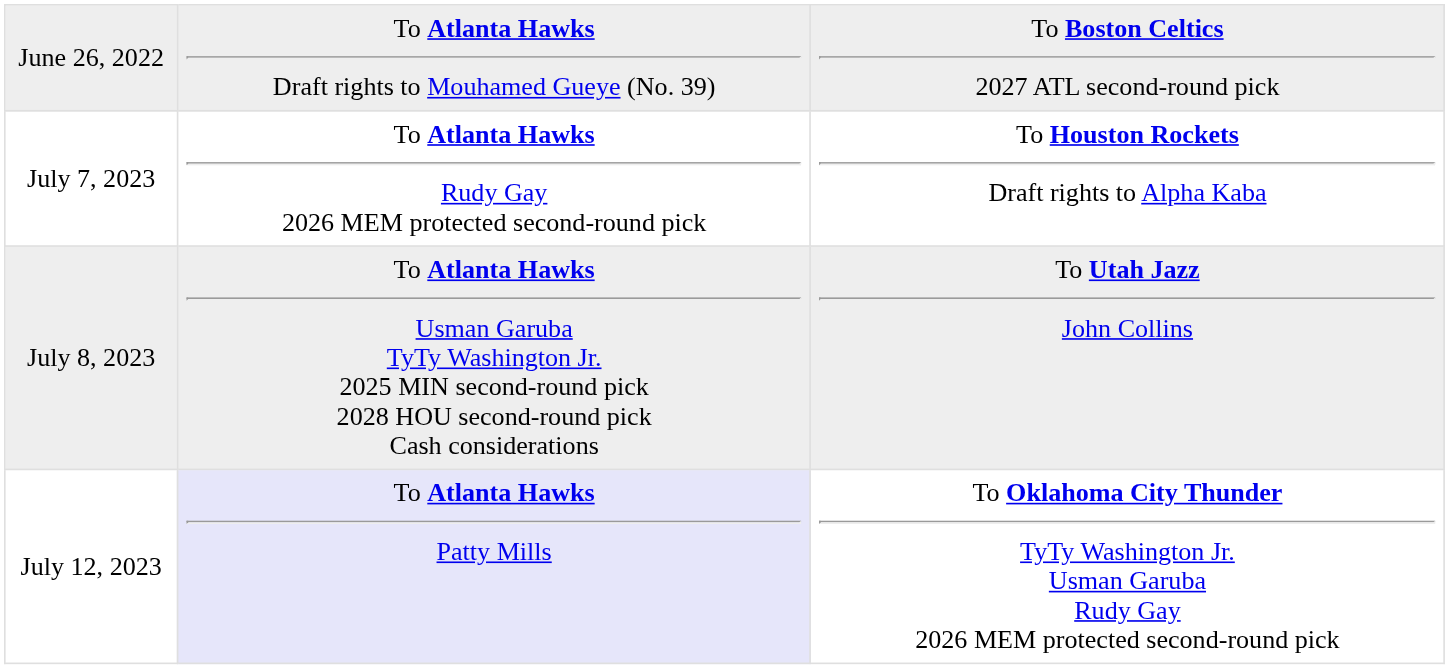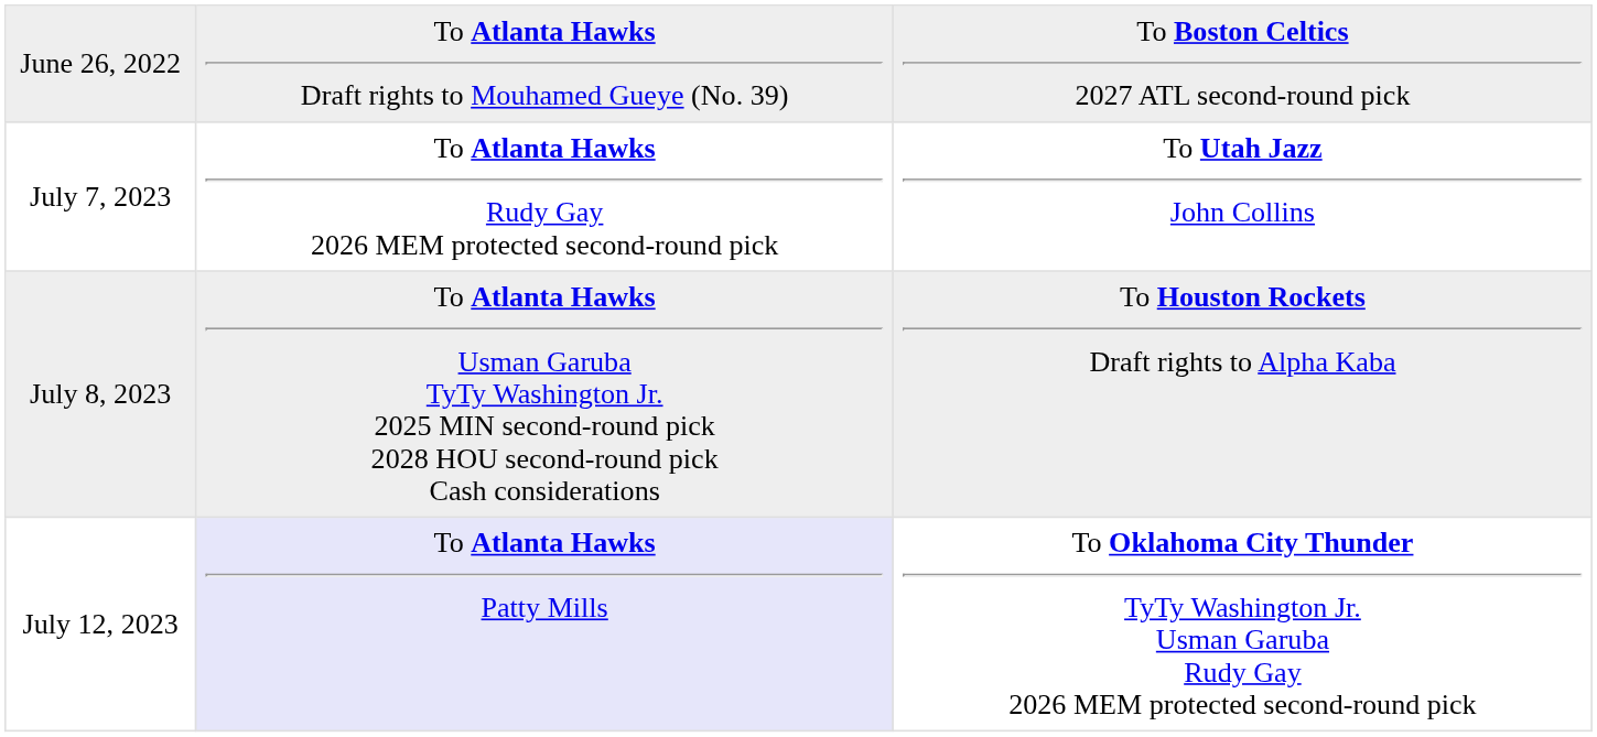July 7, 2023 | column 3: To Houston Rockets Draft rights to Alpha Kaba -> To Utah Jazz John Collins
July 8, 2023 | column 3: To Utah Jazz John Collins -> To Houston Rockets Draft rights to Alpha Kaba
